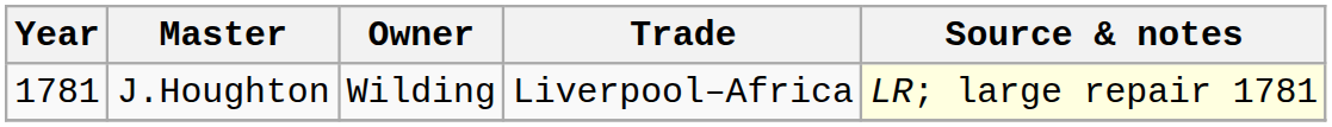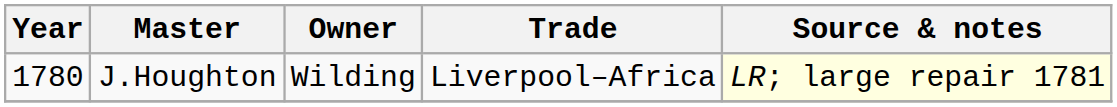J.Houghton | Year: 1781 -> 1780
